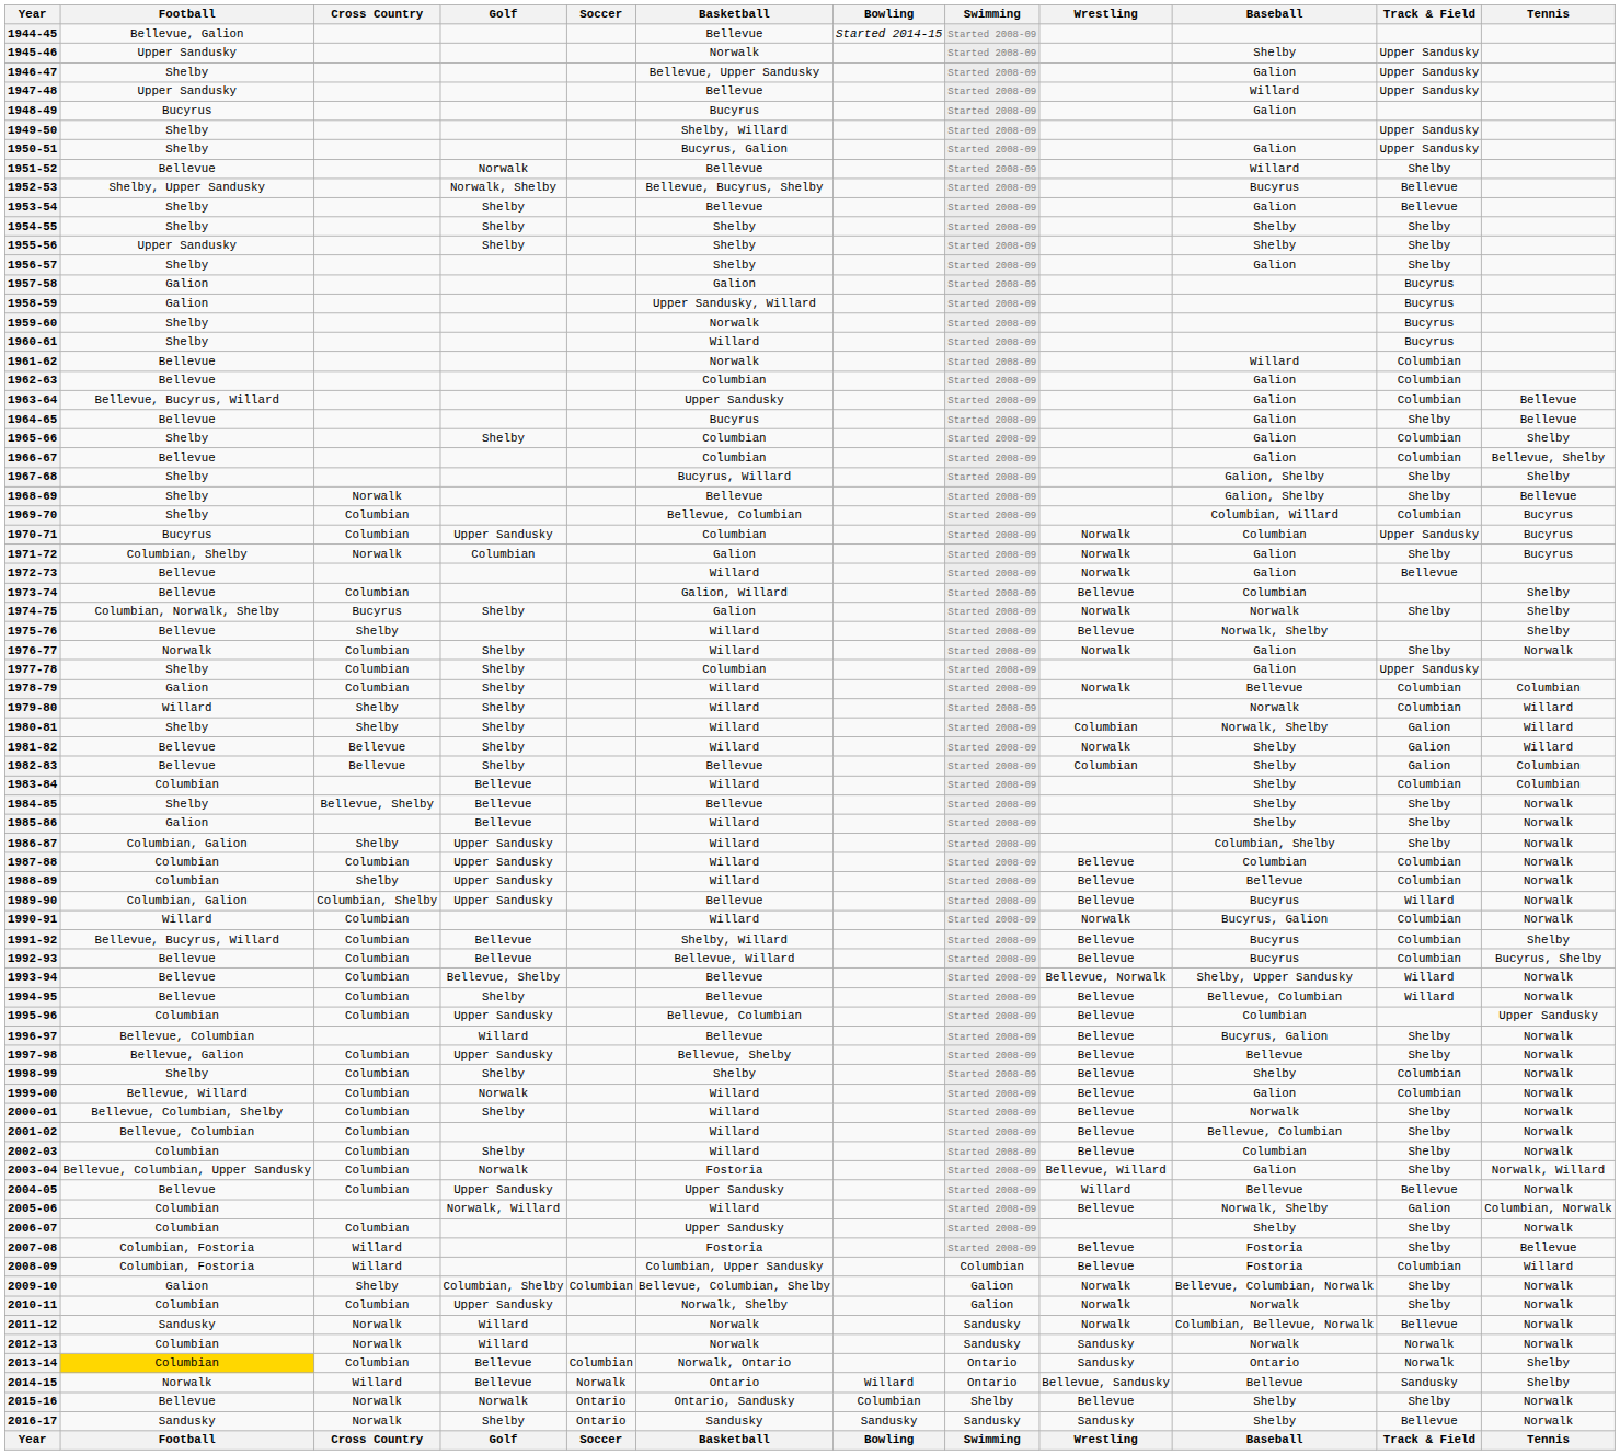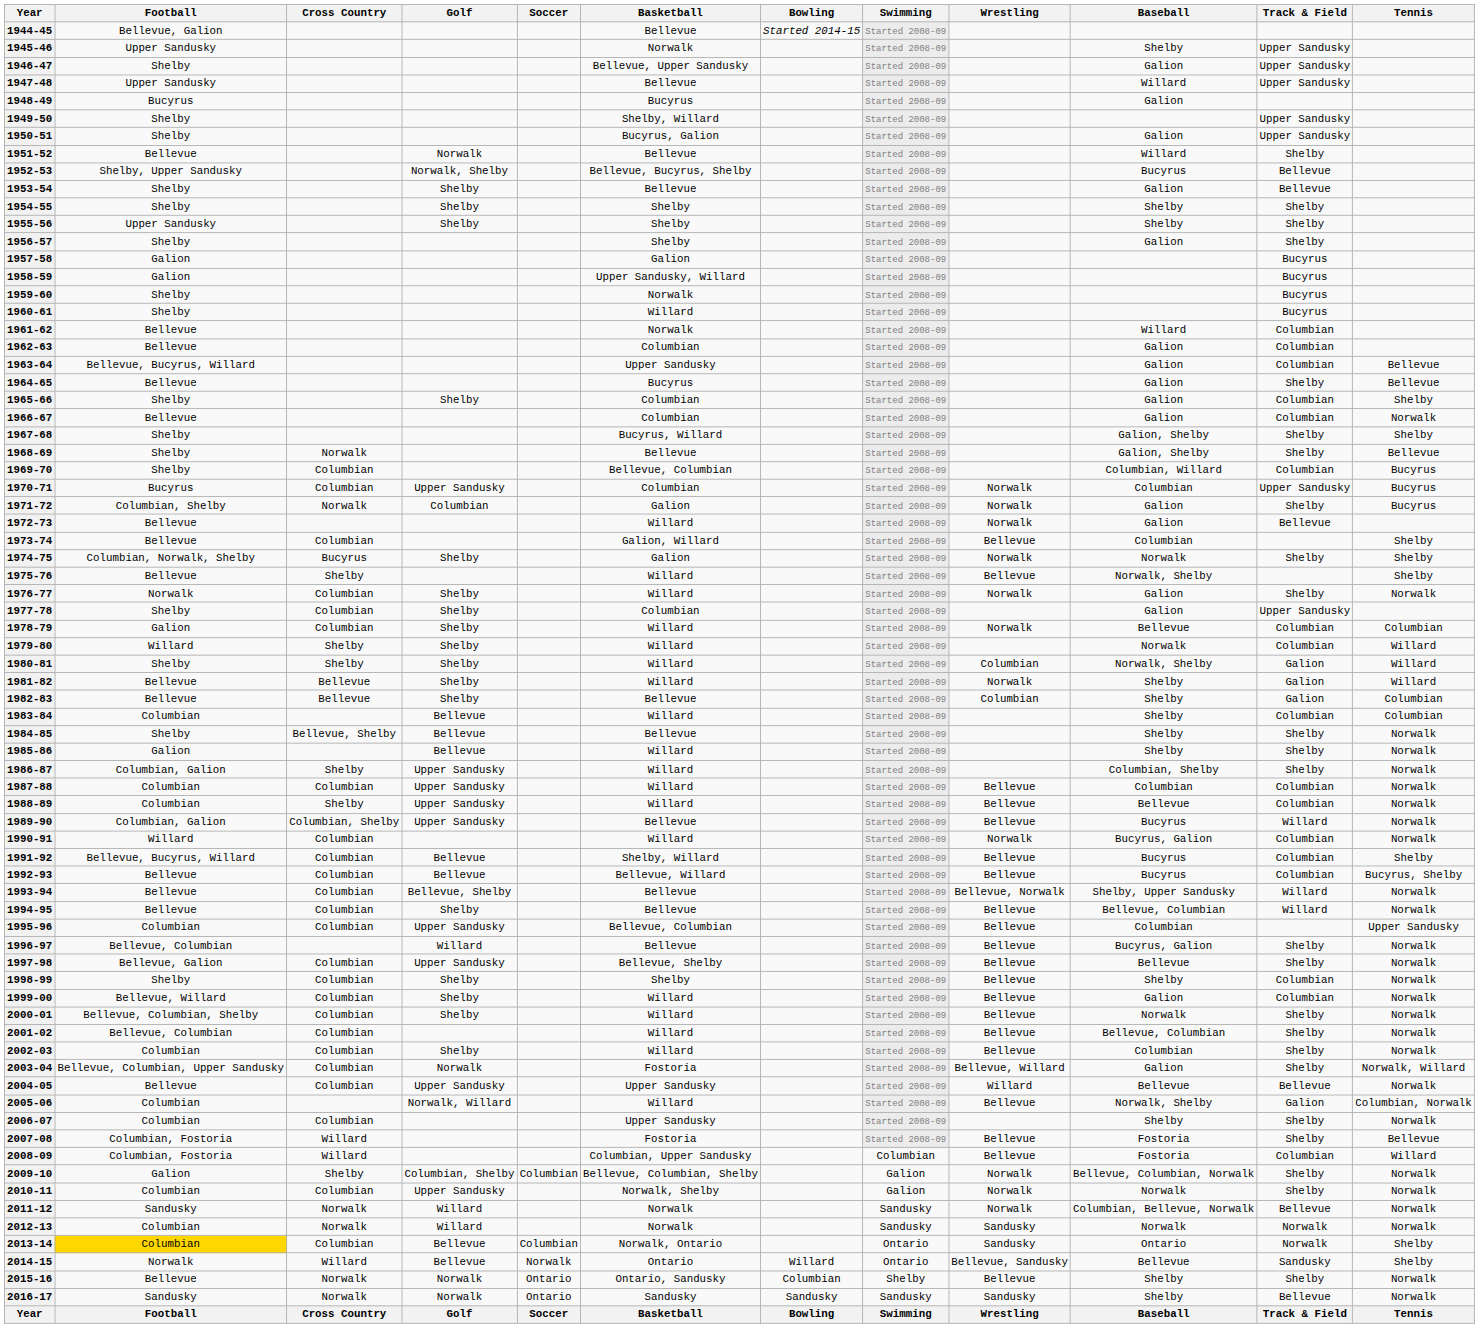1966-67 | Tennis: Bellevue, Shelby -> Norwalk
1999-00 | Golf: Norwalk -> Shelby
2016-17 | Golf: Shelby -> Norwalk
